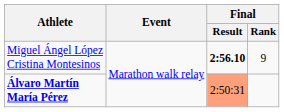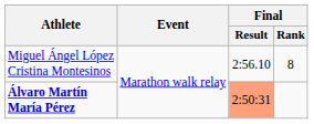Miguel Ángel López Cristina Montesinos | Final / Result: bold -> normal
Miguel Ángel López Cristina Montesinos | Final / Rank: 9 -> 8
